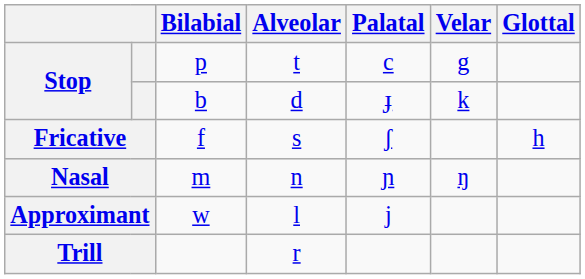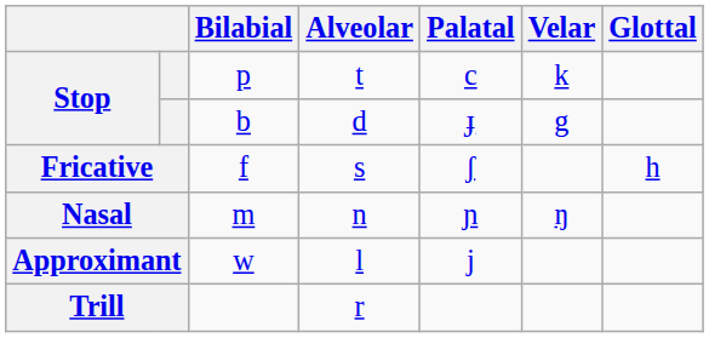p | Velar: g -> k
b | Velar: k -> g
